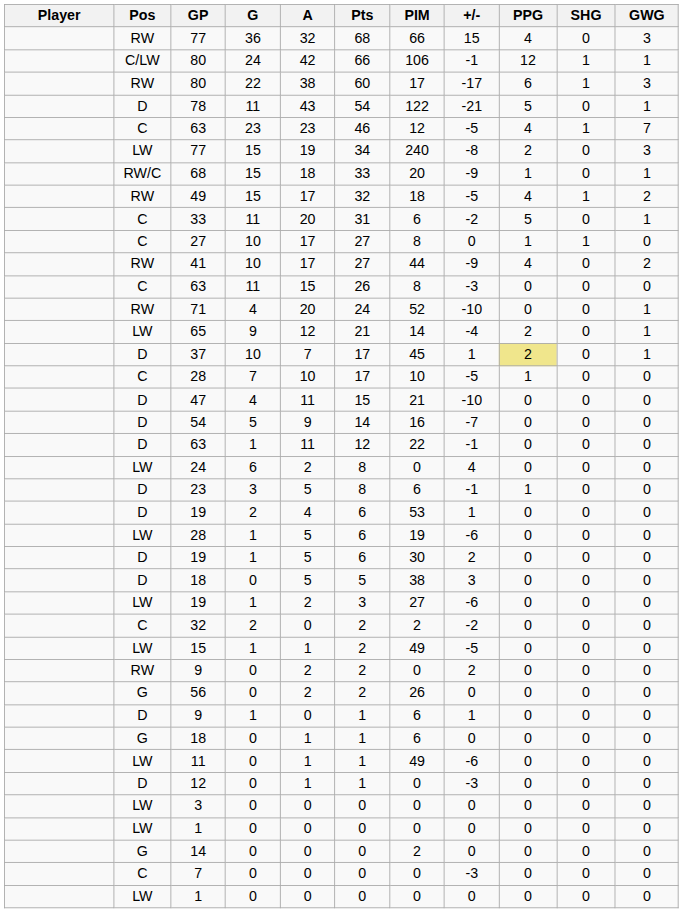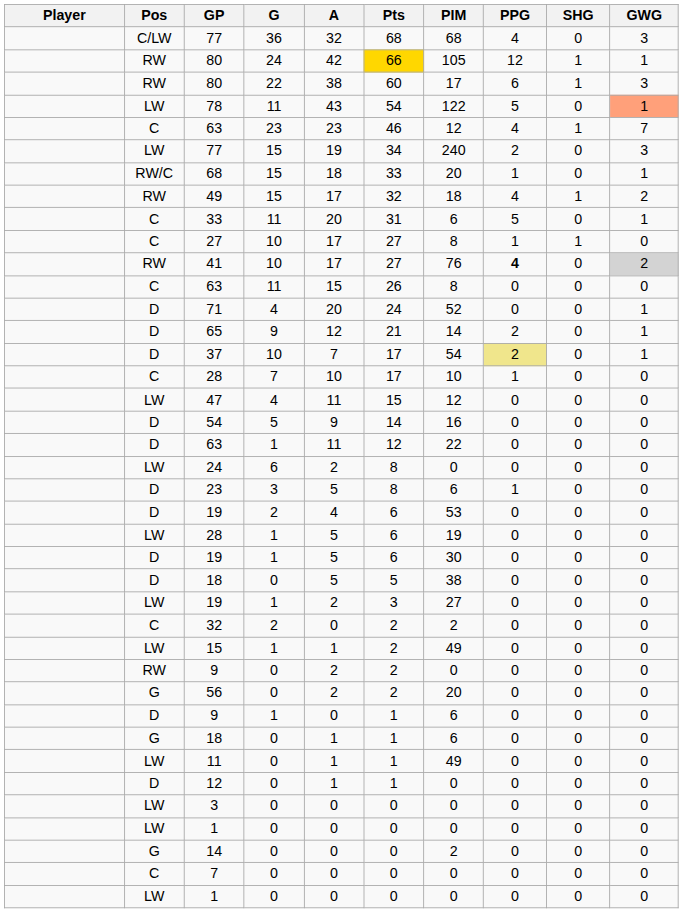- column: +/- | 15 | -1 | -17 | -21 | -5 | -8 | -9 | -5 | -2 | 0 | -9 | -3 | -10 | -4 | 1 | -5 | -10 | -7 | -1 | 4 | -1 | 1 | -6 | 2 | 3 | -6 | -2 | -5 | 2 | 0 | 1 | 0 | -6 | -3 | 0 | 0 | 0 | -3 | 0
77 / 36 | Pos: RW -> C/LW
77 / 36 | PIM: 66 -> 68
80 / 24 | Pos: C/LW -> RW
80 / 24 | Pts: no background -> gold background
80 / 24 | PIM: 106 -> 105
78 | Pos: D -> LW
78 | GWG: no background -> lightsalmon background
41 | PIM: 44 -> 76
41 | PPG: normal -> bold
41 | GWG: no background -> lightgrey background
71 | Pos: RW -> D
65 | Pos: LW -> D
37 | PIM: 45 -> 54
47 | Pos: D -> LW
47 | PIM: 21 -> 12
56 | PIM: 26 -> 20
